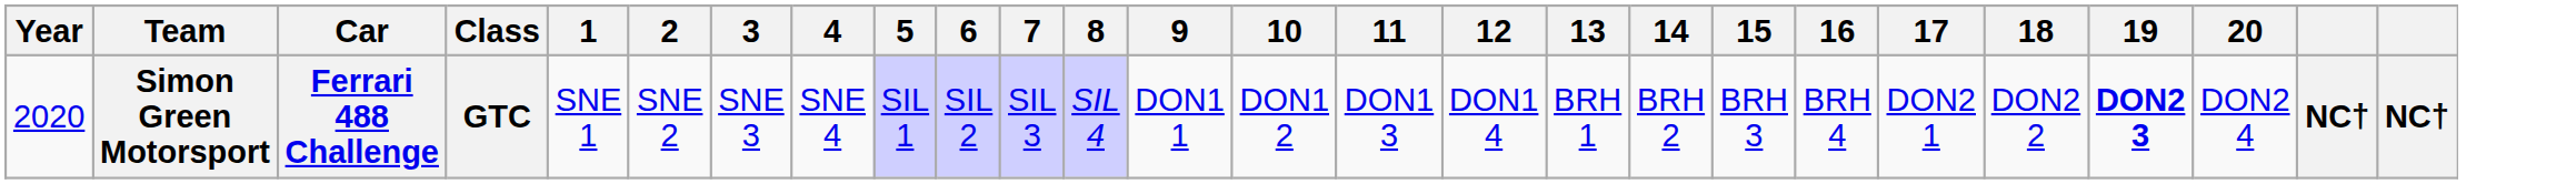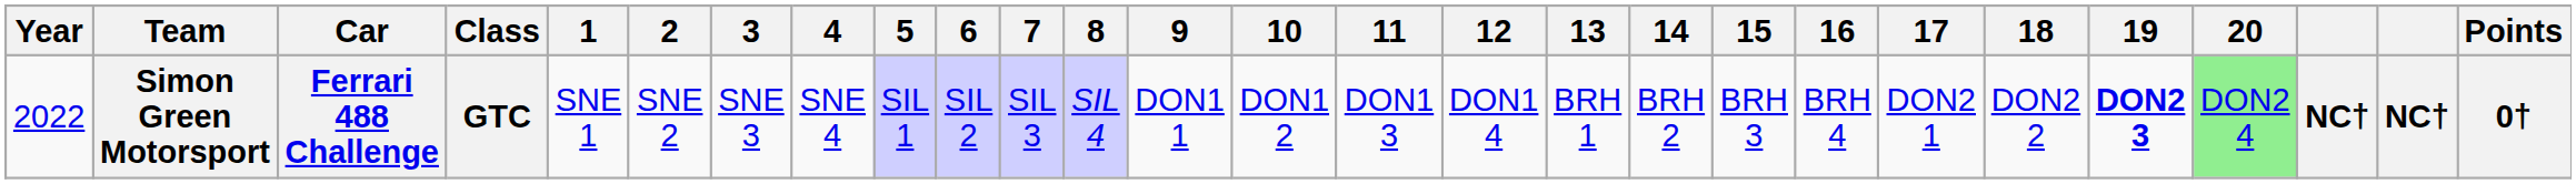+ column: Points | 0†
Simon Green Motorsport | Year: 2020 -> 2022
Simon Green Motorsport | 20: no background -> lightgreen background
